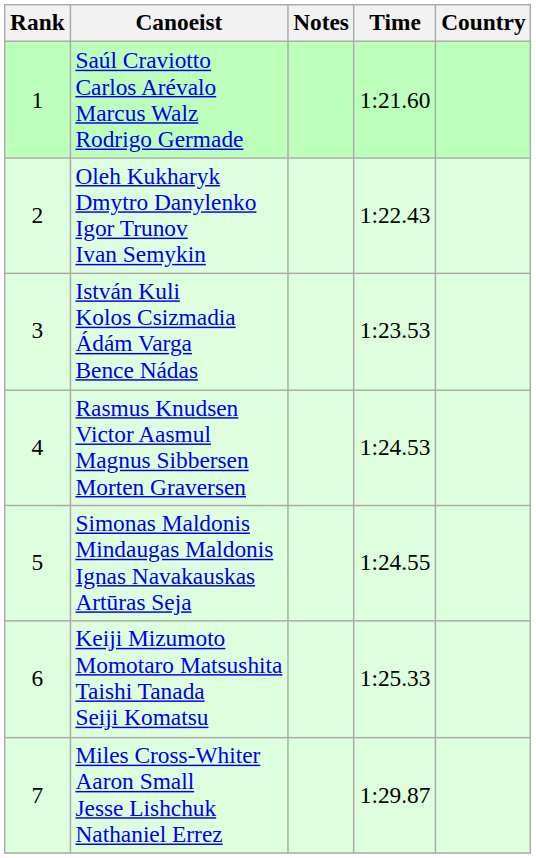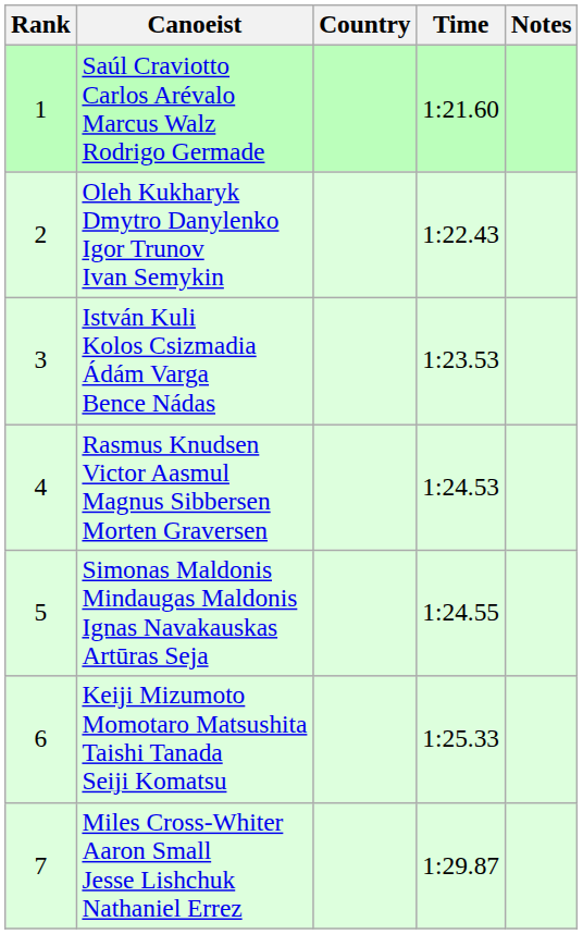columns swapped: Country <-> Notes
